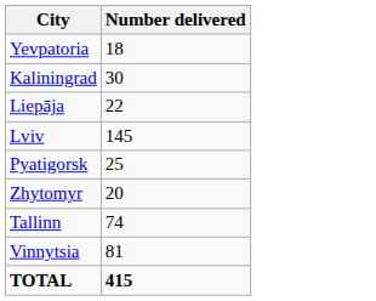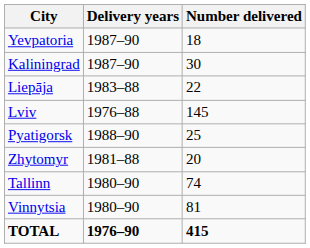+ column: Delivery years | 1987–90 | 1987–90 | 1983–88 | 1976–88 | 1988–90 | 1981–88 | 1980–90 | 1980–90 | 1976–90
